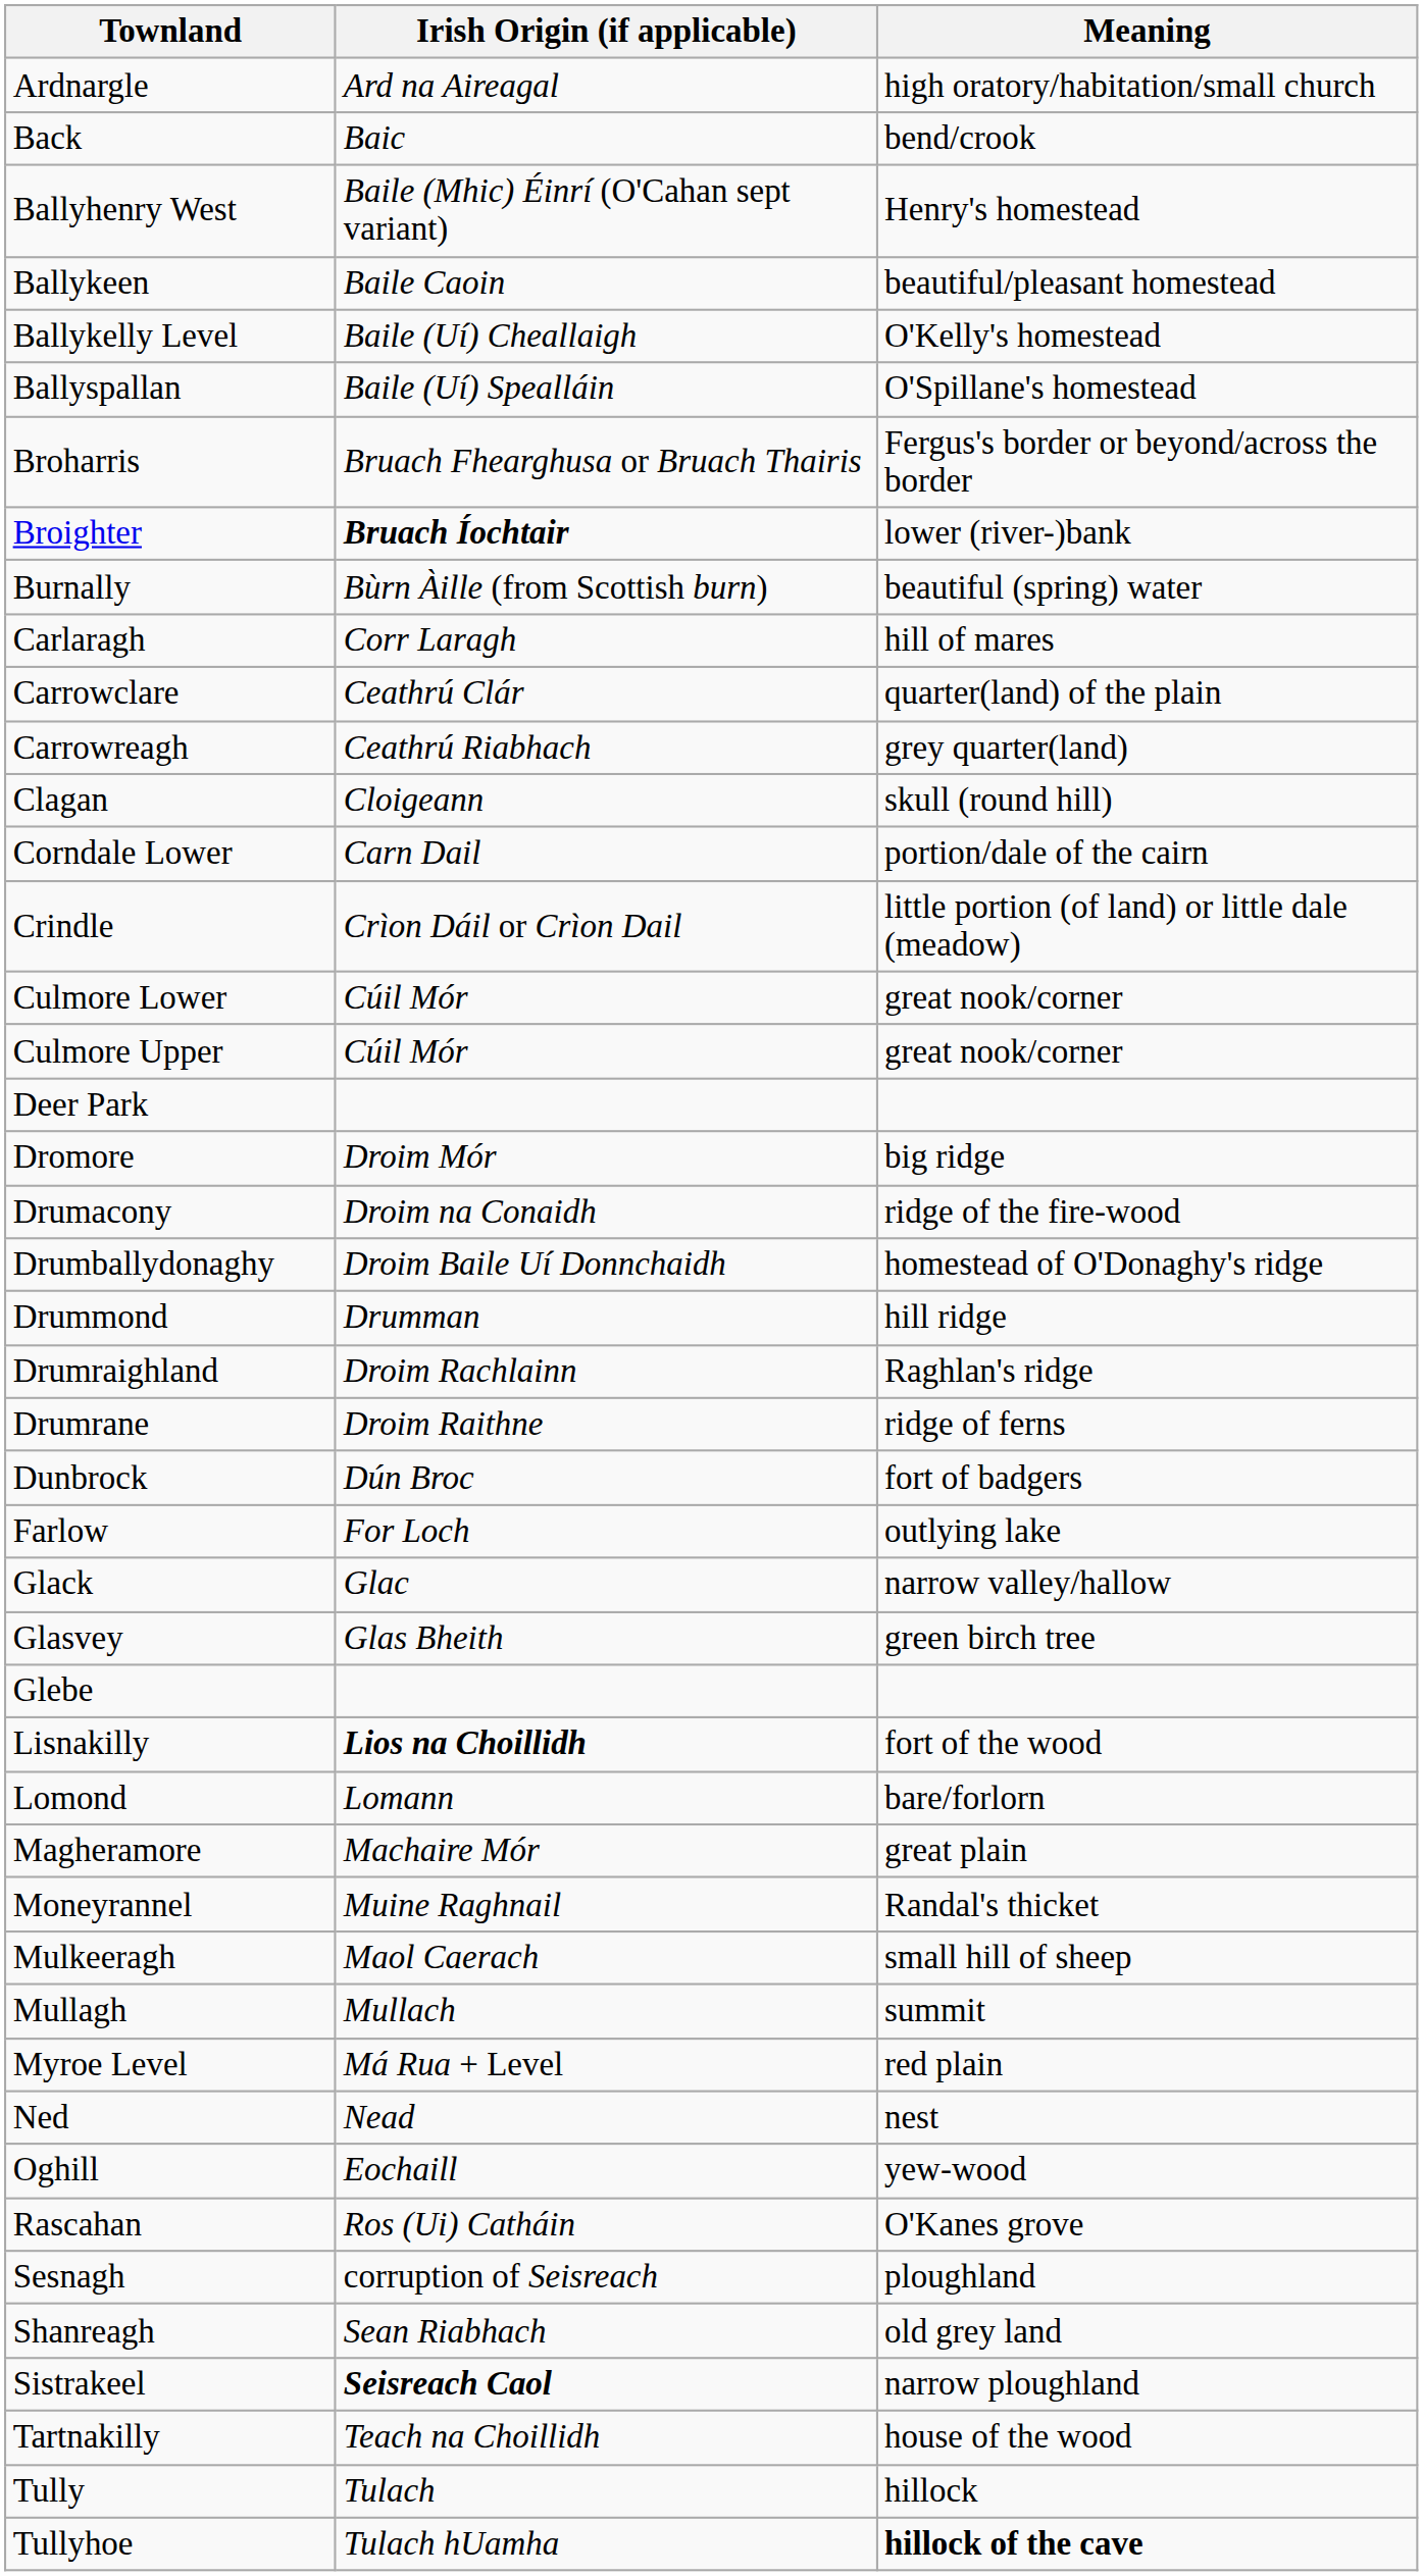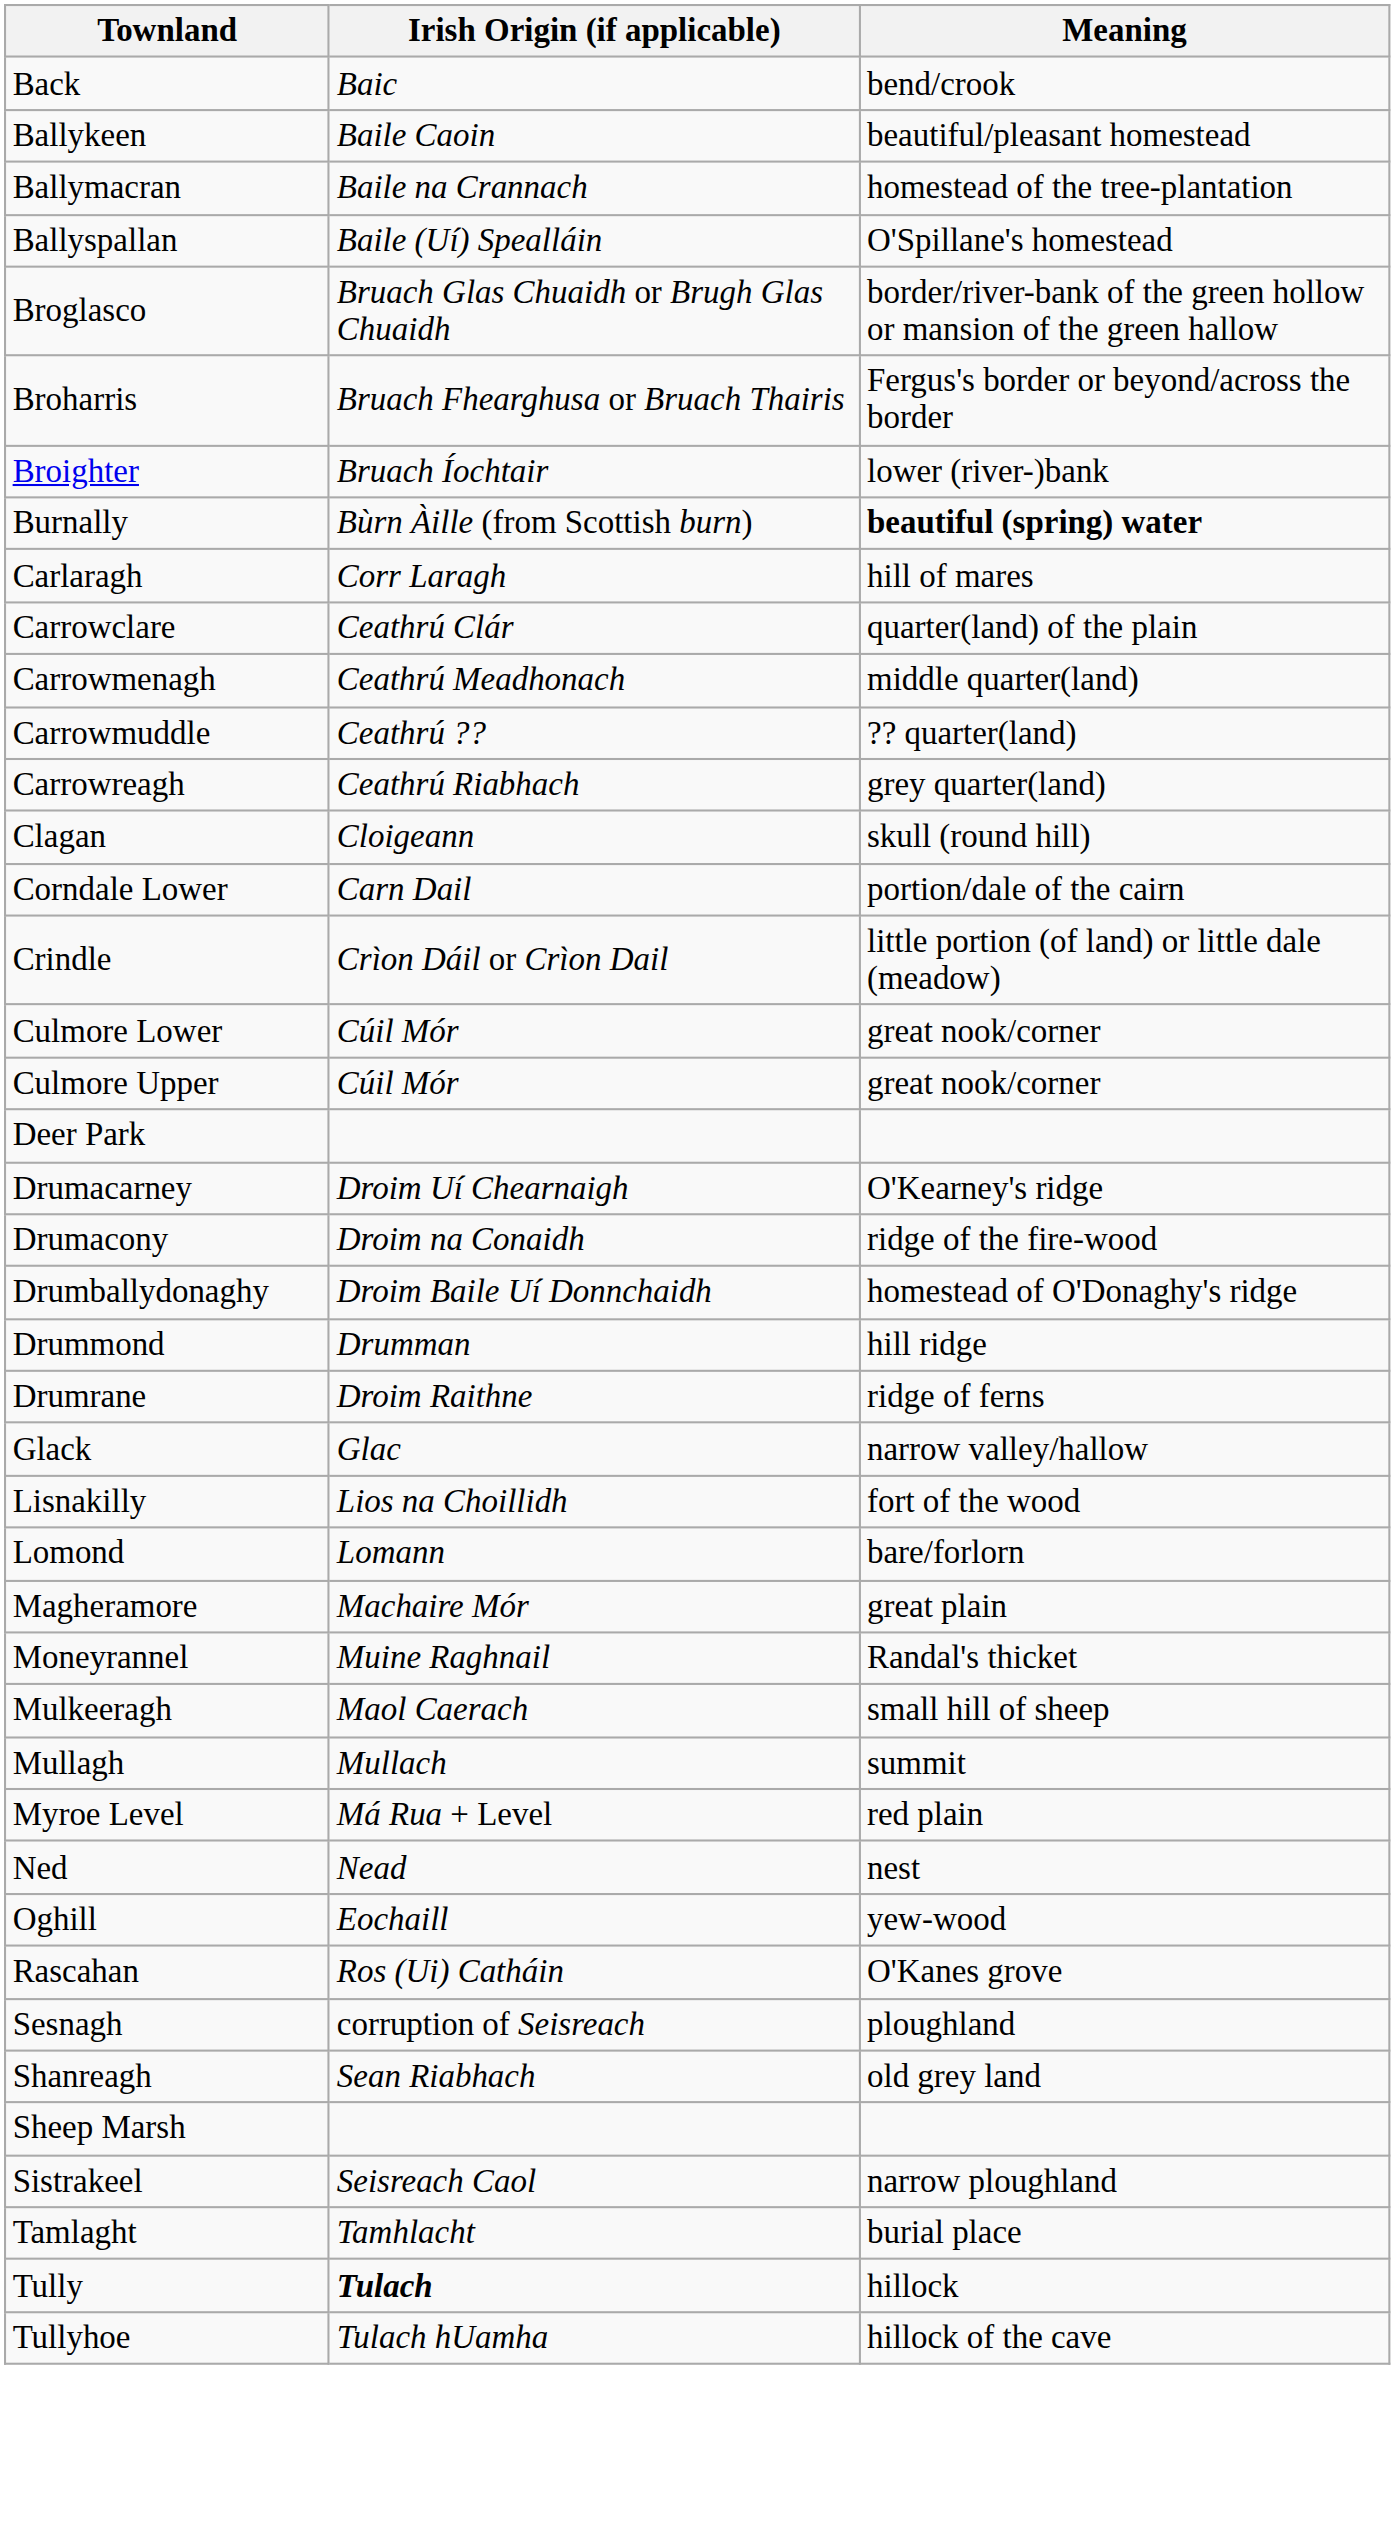- row: Ardnargle | Ard na Aireagal | high oratory/habitation/small church
- row: Ballyhenry West | Baile (Mhic) Éinrí (O'Cahan sept variant) | Henry's homestead
- row: Ballykelly Level | Baile (Uí) Cheallaigh | O'Kelly's homestead
+ row: Ballymacran | Baile na Crannach | homestead of the tree-plantation
+ row: Broglasco | Bruach Glas Chuaidh or Brugh Glas Chuaidh | border/river-bank of the green hollow or mansion of the green hallow
Broighter | Irish Origin (if applicable): bold -> normal
Burnally | Meaning: normal -> bold
+ row: Carrowmenagh | Ceathrú Meadhonach | middle quarter(land)
+ row: Carrowmuddle | Ceathrú ?? | ?? quarter(land)
- row: Dromore | Droim Mór | big ridge
+ row: Drumacarney | Droim Uí Chearnaigh | O'Kearney's ridge
- row: Drumraighland | Droim Rachlainn | Raghlan's ridge
- row: Dunbrock | Dún Broc | fort of badgers
- row: Farlow | For Loch | outlying lake
- row: Glasvey | Glas Bheith | green birch tree
- row: Glebe
Lisnakilly | Irish Origin (if applicable): bold -> normal
+ row: Sheep Marsh
Sistrakeel | Irish Origin (if applicable): bold -> normal
+ row: Tamlaght | Tamhlacht | burial place
- row: Tartnakilly | Teach na Choillidh | house of the wood
Tully | Irish Origin (if applicable): normal -> bold
Tullyhoe | Meaning: bold -> normal
